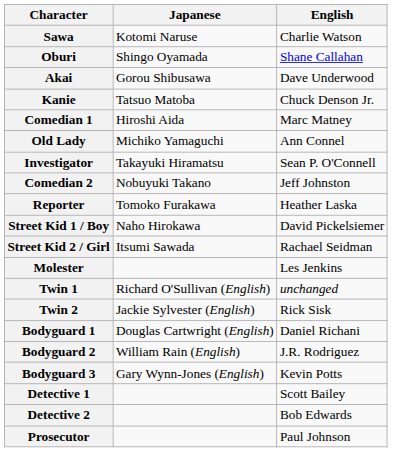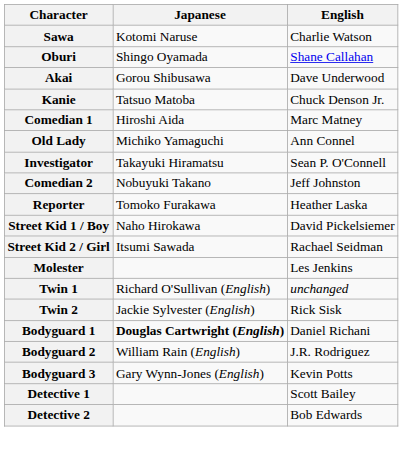Bodyguard 1 | Japanese: normal -> bold
- row: Prosecutor | Paul Johnson
